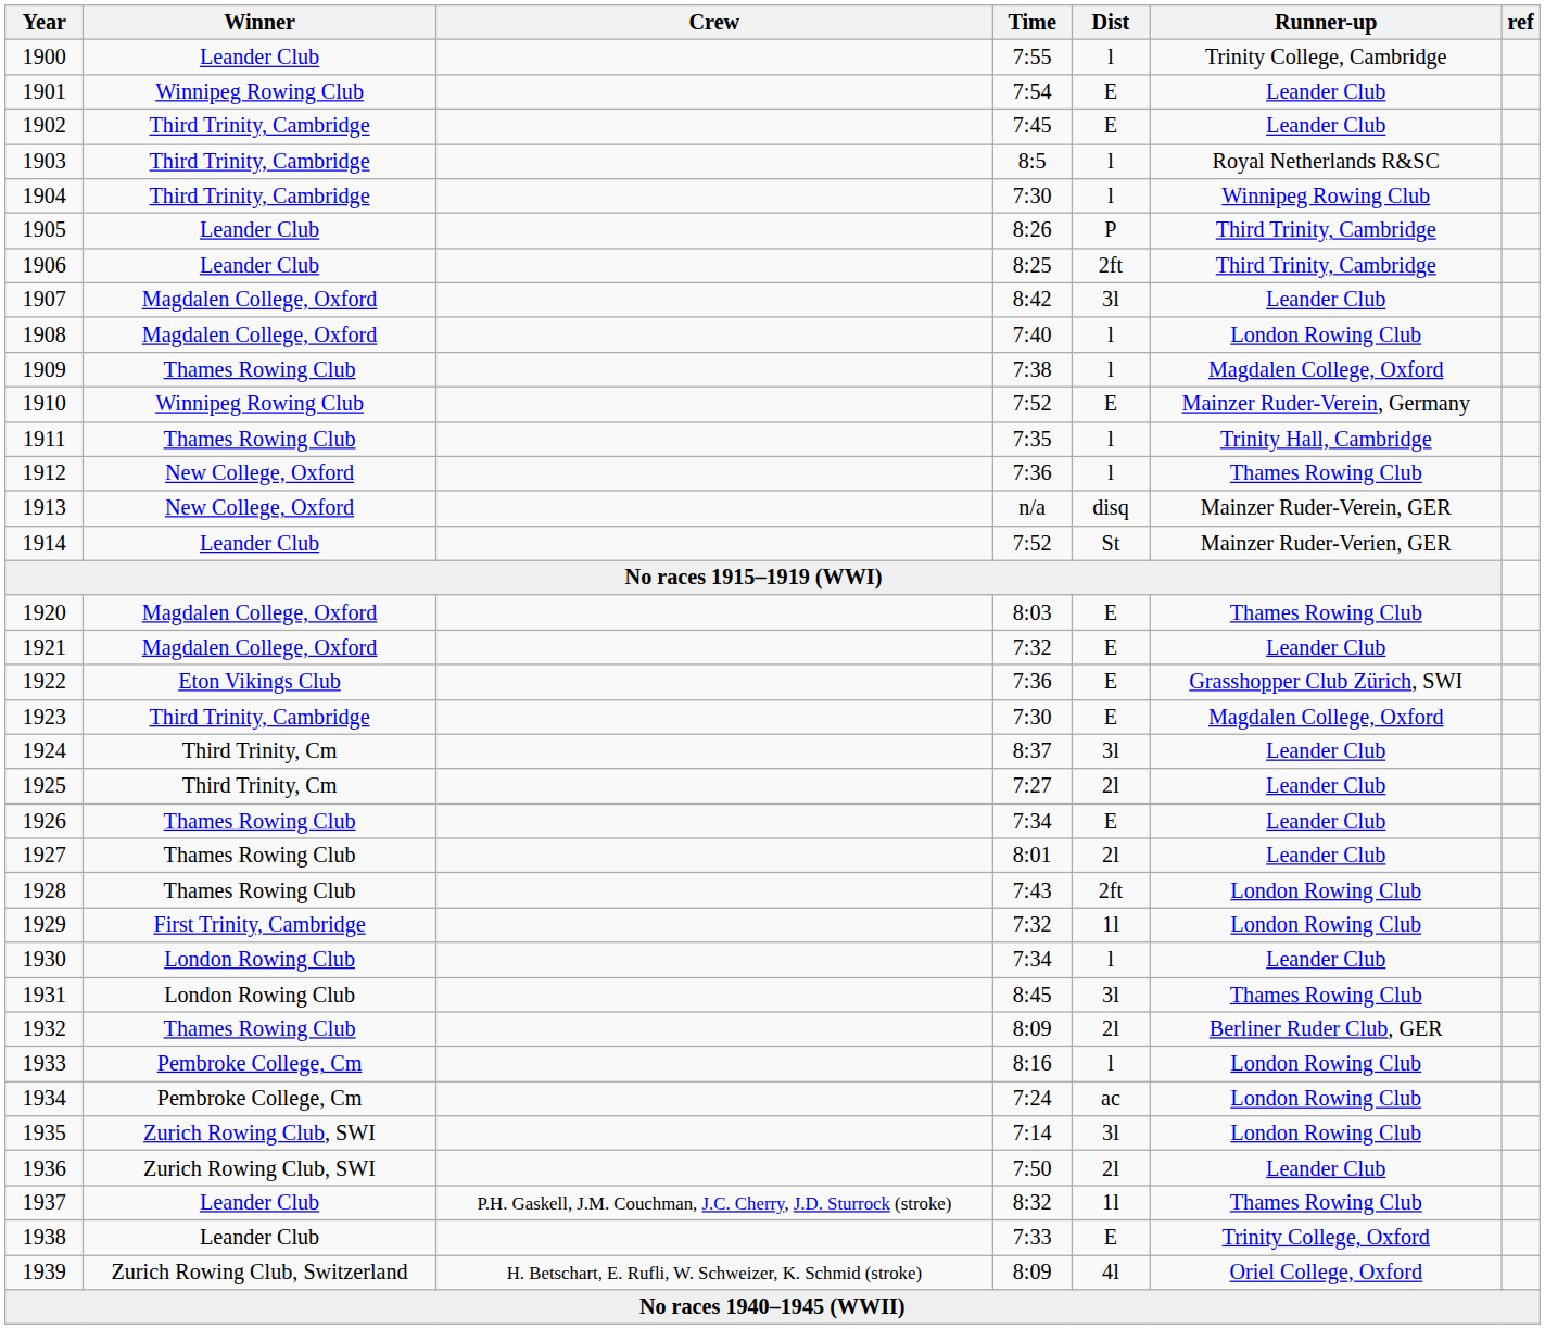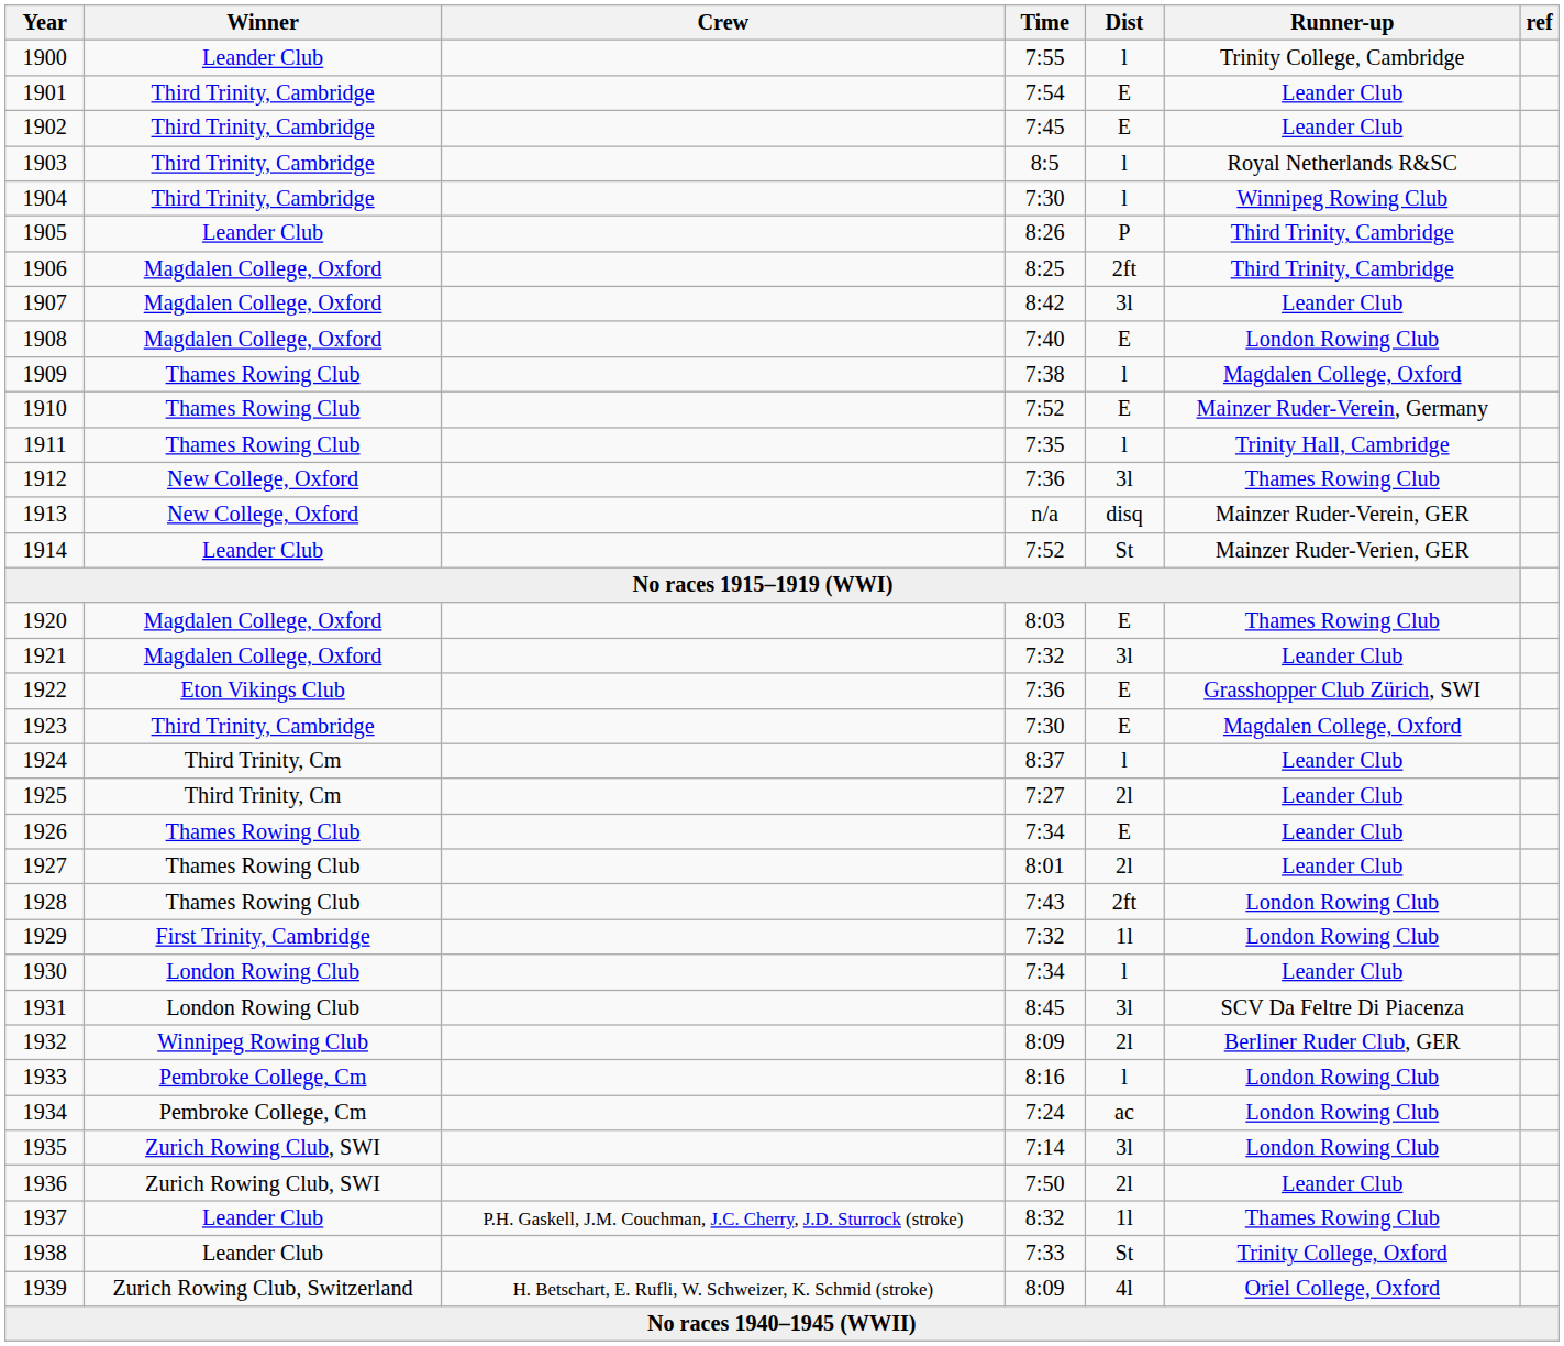1901 | Winner: Winnipeg Rowing Club -> Third Trinity, Cambridge
1906 | Winner: Leander Club -> Magdalen College, Oxford
1908 | Dist: l -> E
1910 | Winner: Winnipeg Rowing Club -> Thames Rowing Club
1912 | Dist: l -> 3l
1921 | Dist: E -> 3l
1924 | Dist: 3l -> l
1931 | Runner-up: Thames Rowing Club -> SCV Da Feltre Di Piacenza
1932 | Winner: Thames Rowing Club -> Winnipeg Rowing Club
1938 | Dist: E -> St
